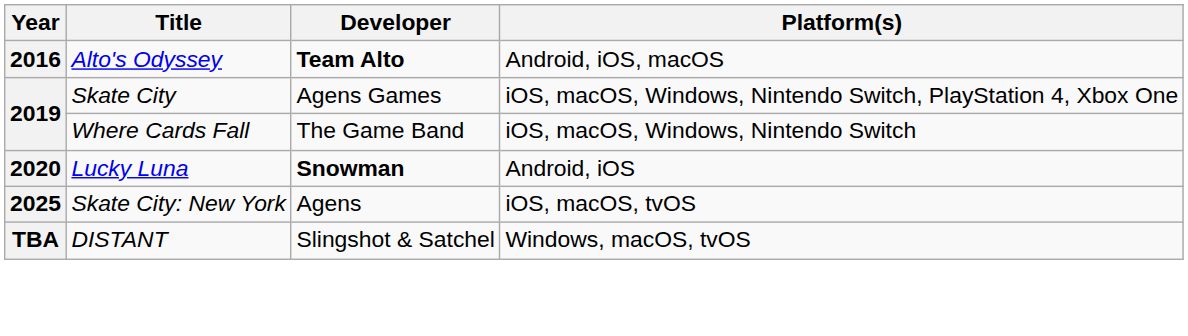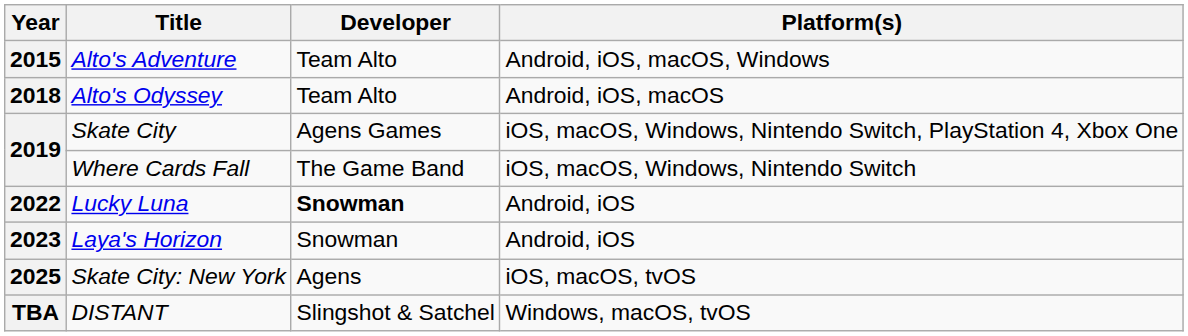+ row: 2015 | Alto's Adventure | Team Alto | Android, iOS, macOS, Windows
Alto's Odyssey | Year: 2016 -> 2018
Alto's Odyssey | Developer: bold -> normal
Lucky Luna | Year: 2020 -> 2022
+ row: 2023 | Laya's Horizon | Snowman | Android, iOS
